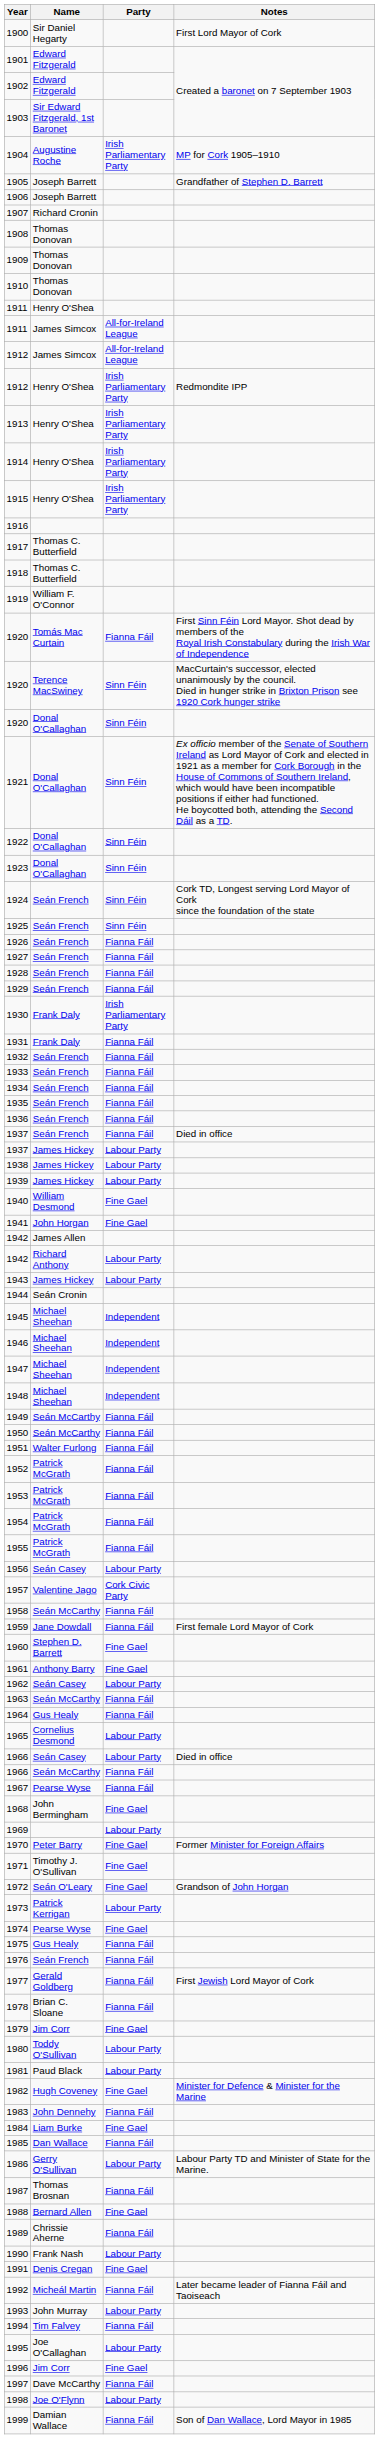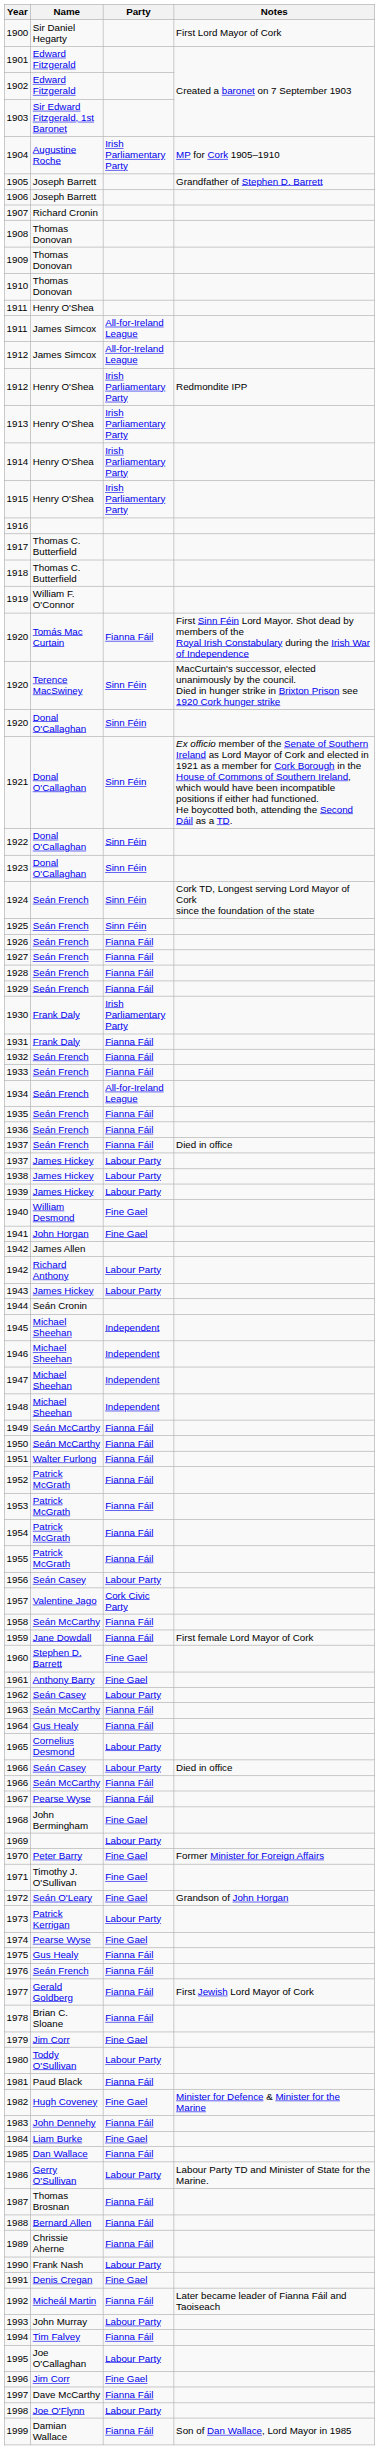1934 | Party: Fianna Fáil -> All-for-Ireland League
1981 | Party: Labour Party -> Fianna Fáil
1988 | Party: Fine Gael -> Fianna Fáil
